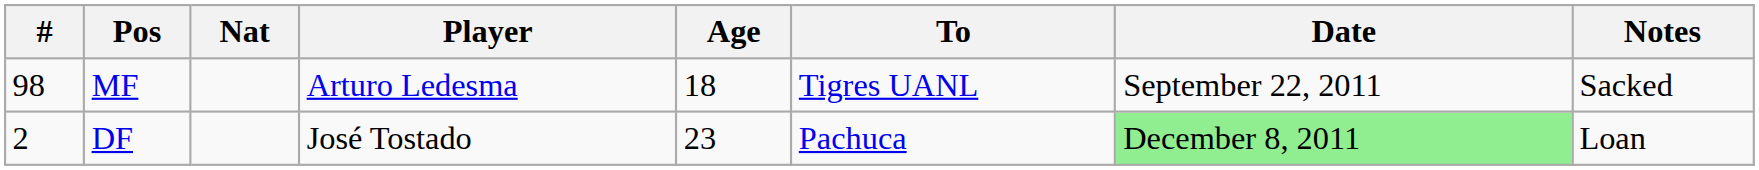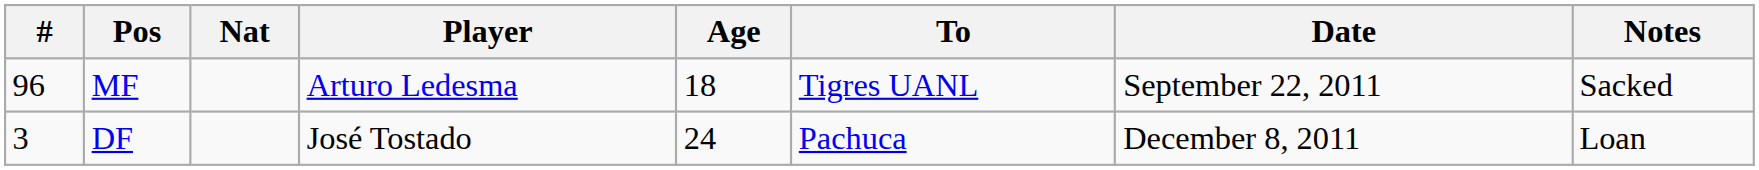MF | #: 98 -> 96
DF | #: 2 -> 3
DF | Age: 23 -> 24
DF | Date: lightgreen background -> no background
